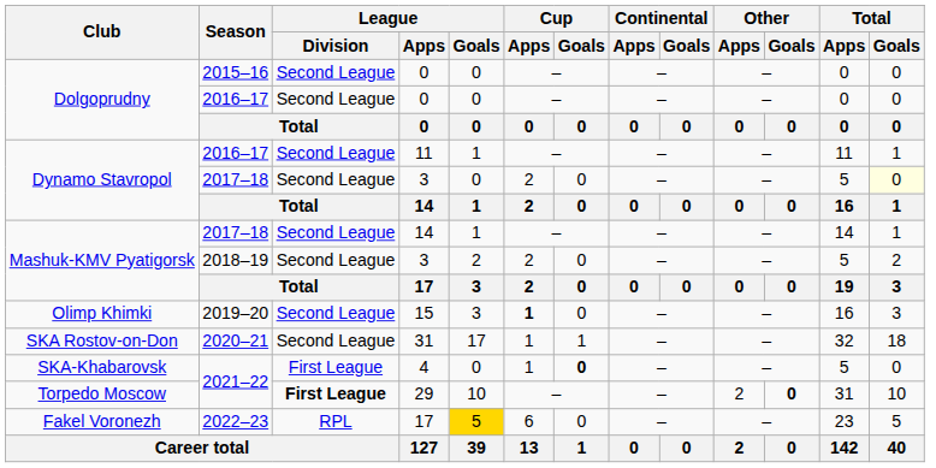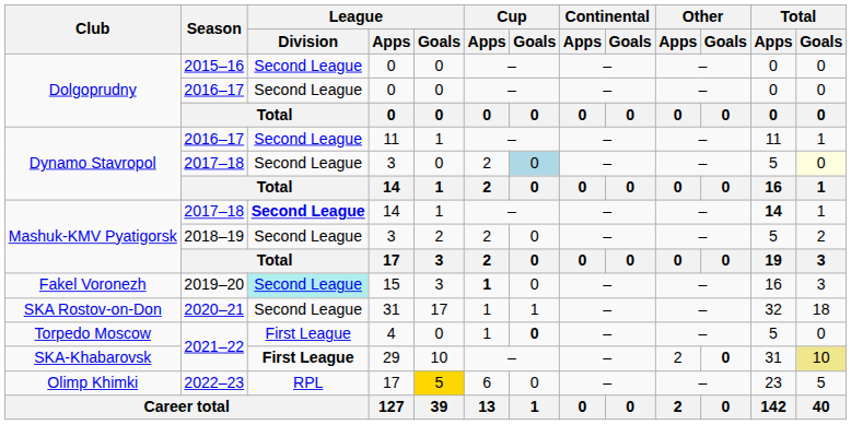2017–18 / 3 | Cup / Goals: no background -> lightblue background
2017–18 / 14 | League / Division: normal -> bold
2017–18 / 14 | Total / Apps: normal -> bold
15 | Club: Olimp Khimki -> Fakel Voronezh
15 | League / Division: no background -> paleturquoise background
4 | Club: SKA-Khabarovsk -> Torpedo Moscow
29 | Club: Torpedo Moscow -> SKA-Khabarovsk
29 | Total / Goals: no background -> khaki background
2022–23 / 17 | Club: Fakel Voronezh -> Olimp Khimki
